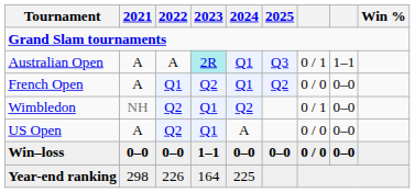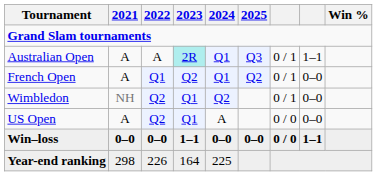French Open | column 7: 0 / 0 -> 0 / 1
Win–loss | column 8: 0–0 -> 1–1
